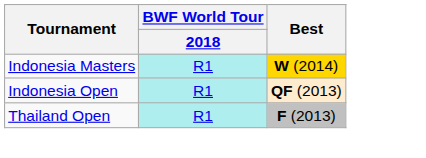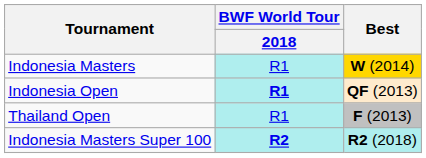Indonesia Open | BWF World Tour / 2018: normal -> bold
+ row: Indonesia Masters Super 100 | R2 | R2 (2018)
